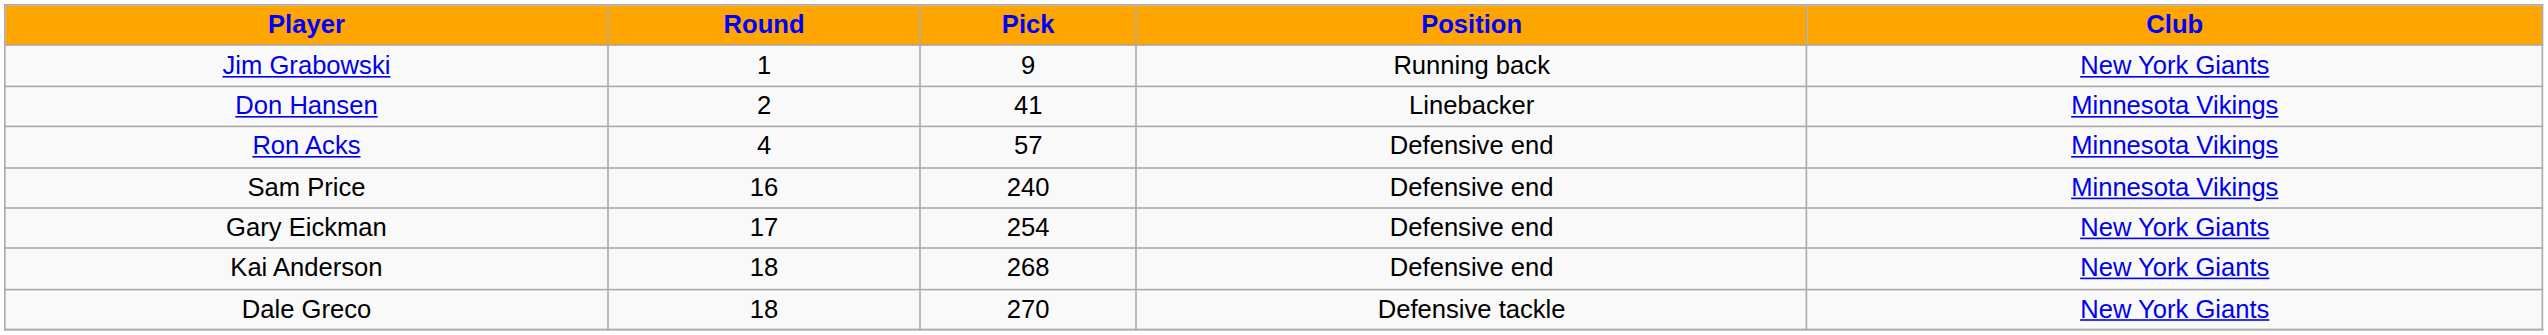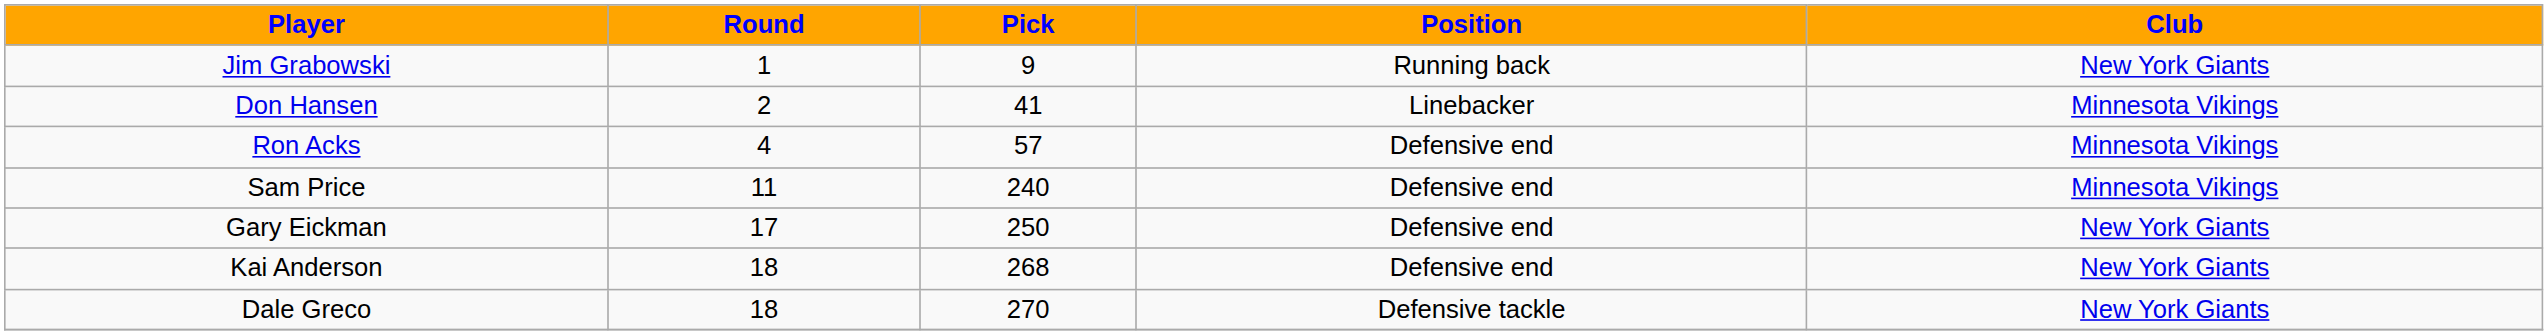Sam Price | Round: 16 -> 11
Gary Eickman | Pick: 254 -> 250
